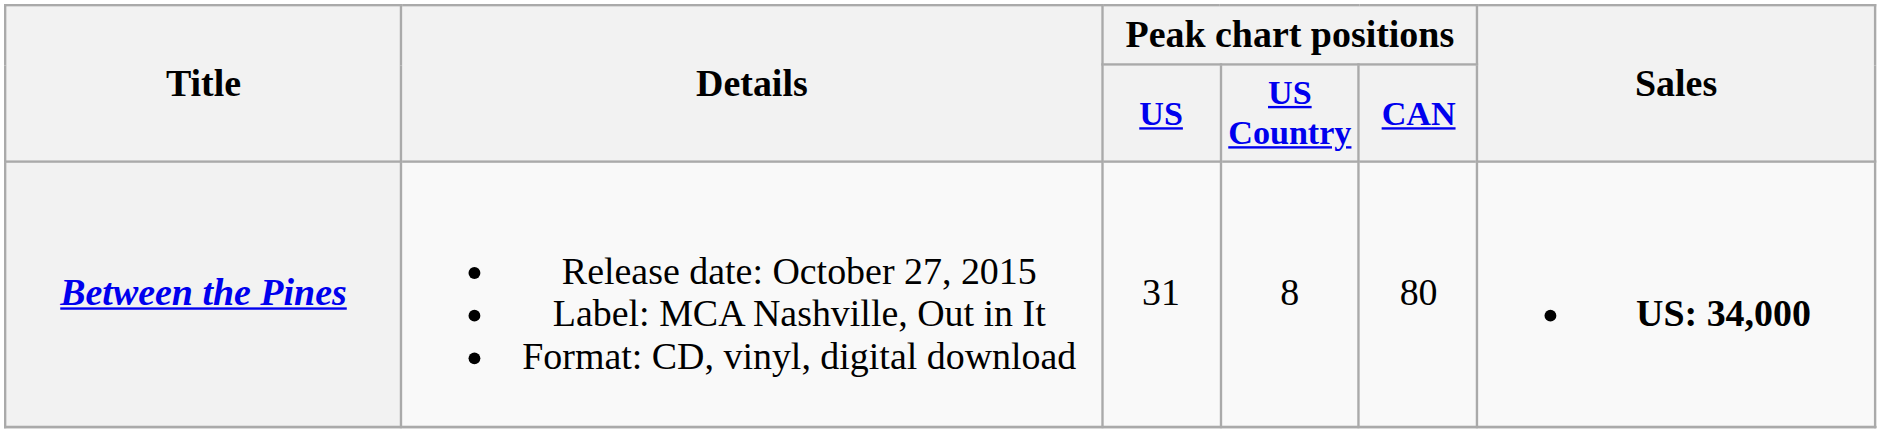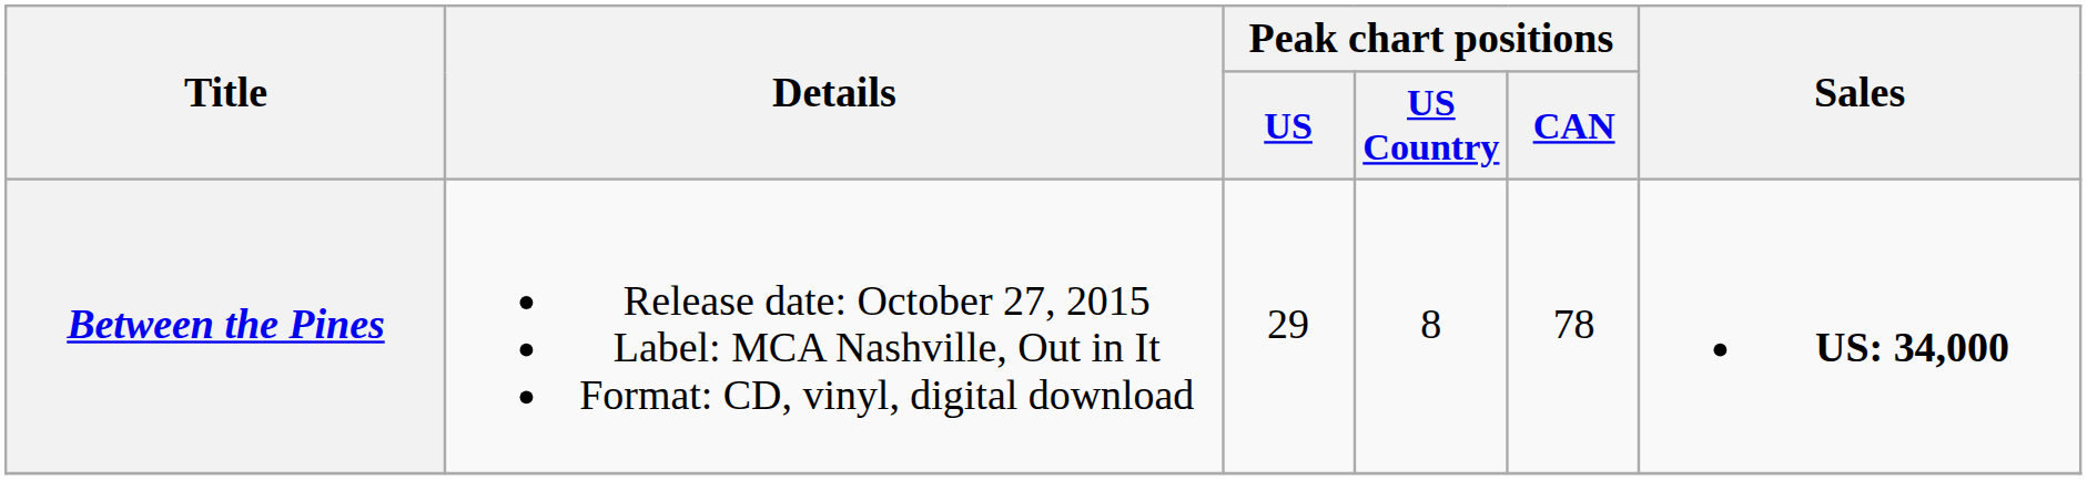Between the Pines | Peak chart positions / US: 31 -> 29
Between the Pines | Peak chart positions / CAN: 80 -> 78
